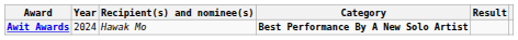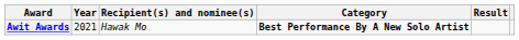Awit Awards | Year: 2024 -> 2021
